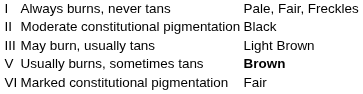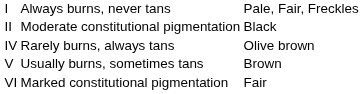- row: III | May burn, usually tans | Light Brown
+ row: IV | Rarely burns, always tans | Olive brown
V | column 3: bold -> normal
